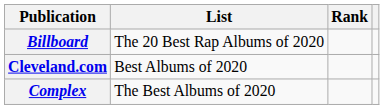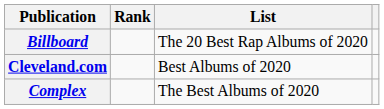columns swapped: List <-> Rank
